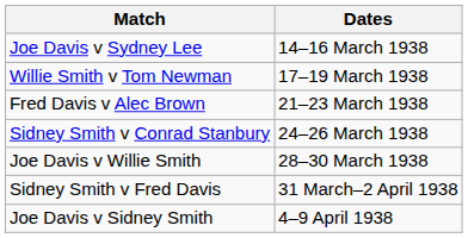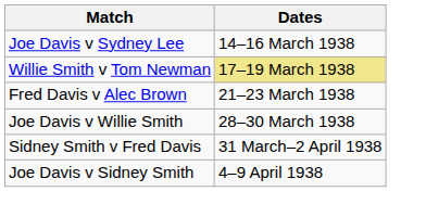Willie Smith v Tom Newman | Dates: no background -> khaki background
- row: Sidney Smith v Conrad Stanbury | 24–26 March 1938
